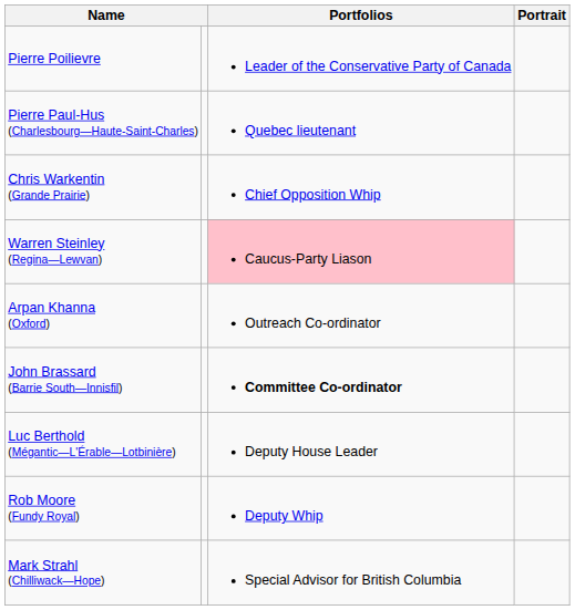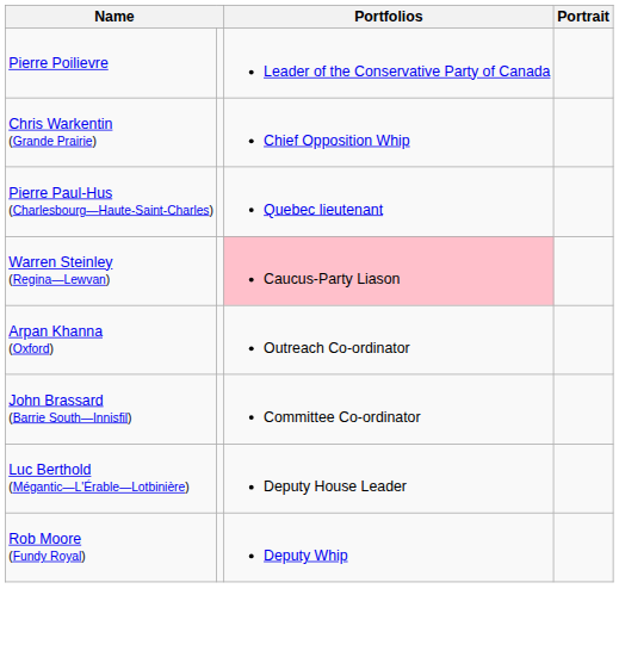rows swapped: Chris Warkentin (Grande Prairie) <-> Pierre Paul-Hus (Charlesbourg—Haute-Saint-Charles)
John Brassard (Barrie South—Innisfil) | Portfolios: bold -> normal
- row: Mark Strahl (Chilliwack—Hope) | Special Advisor for British Columbia
